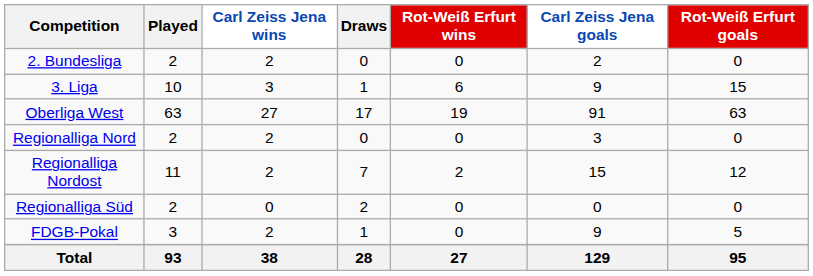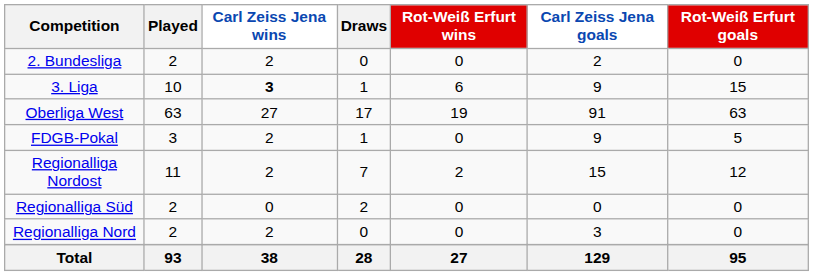3. Liga | Carl Zeiss Jena wins: normal -> bold
rows swapped: Regionalliga Nord <-> FDGB-Pokal
